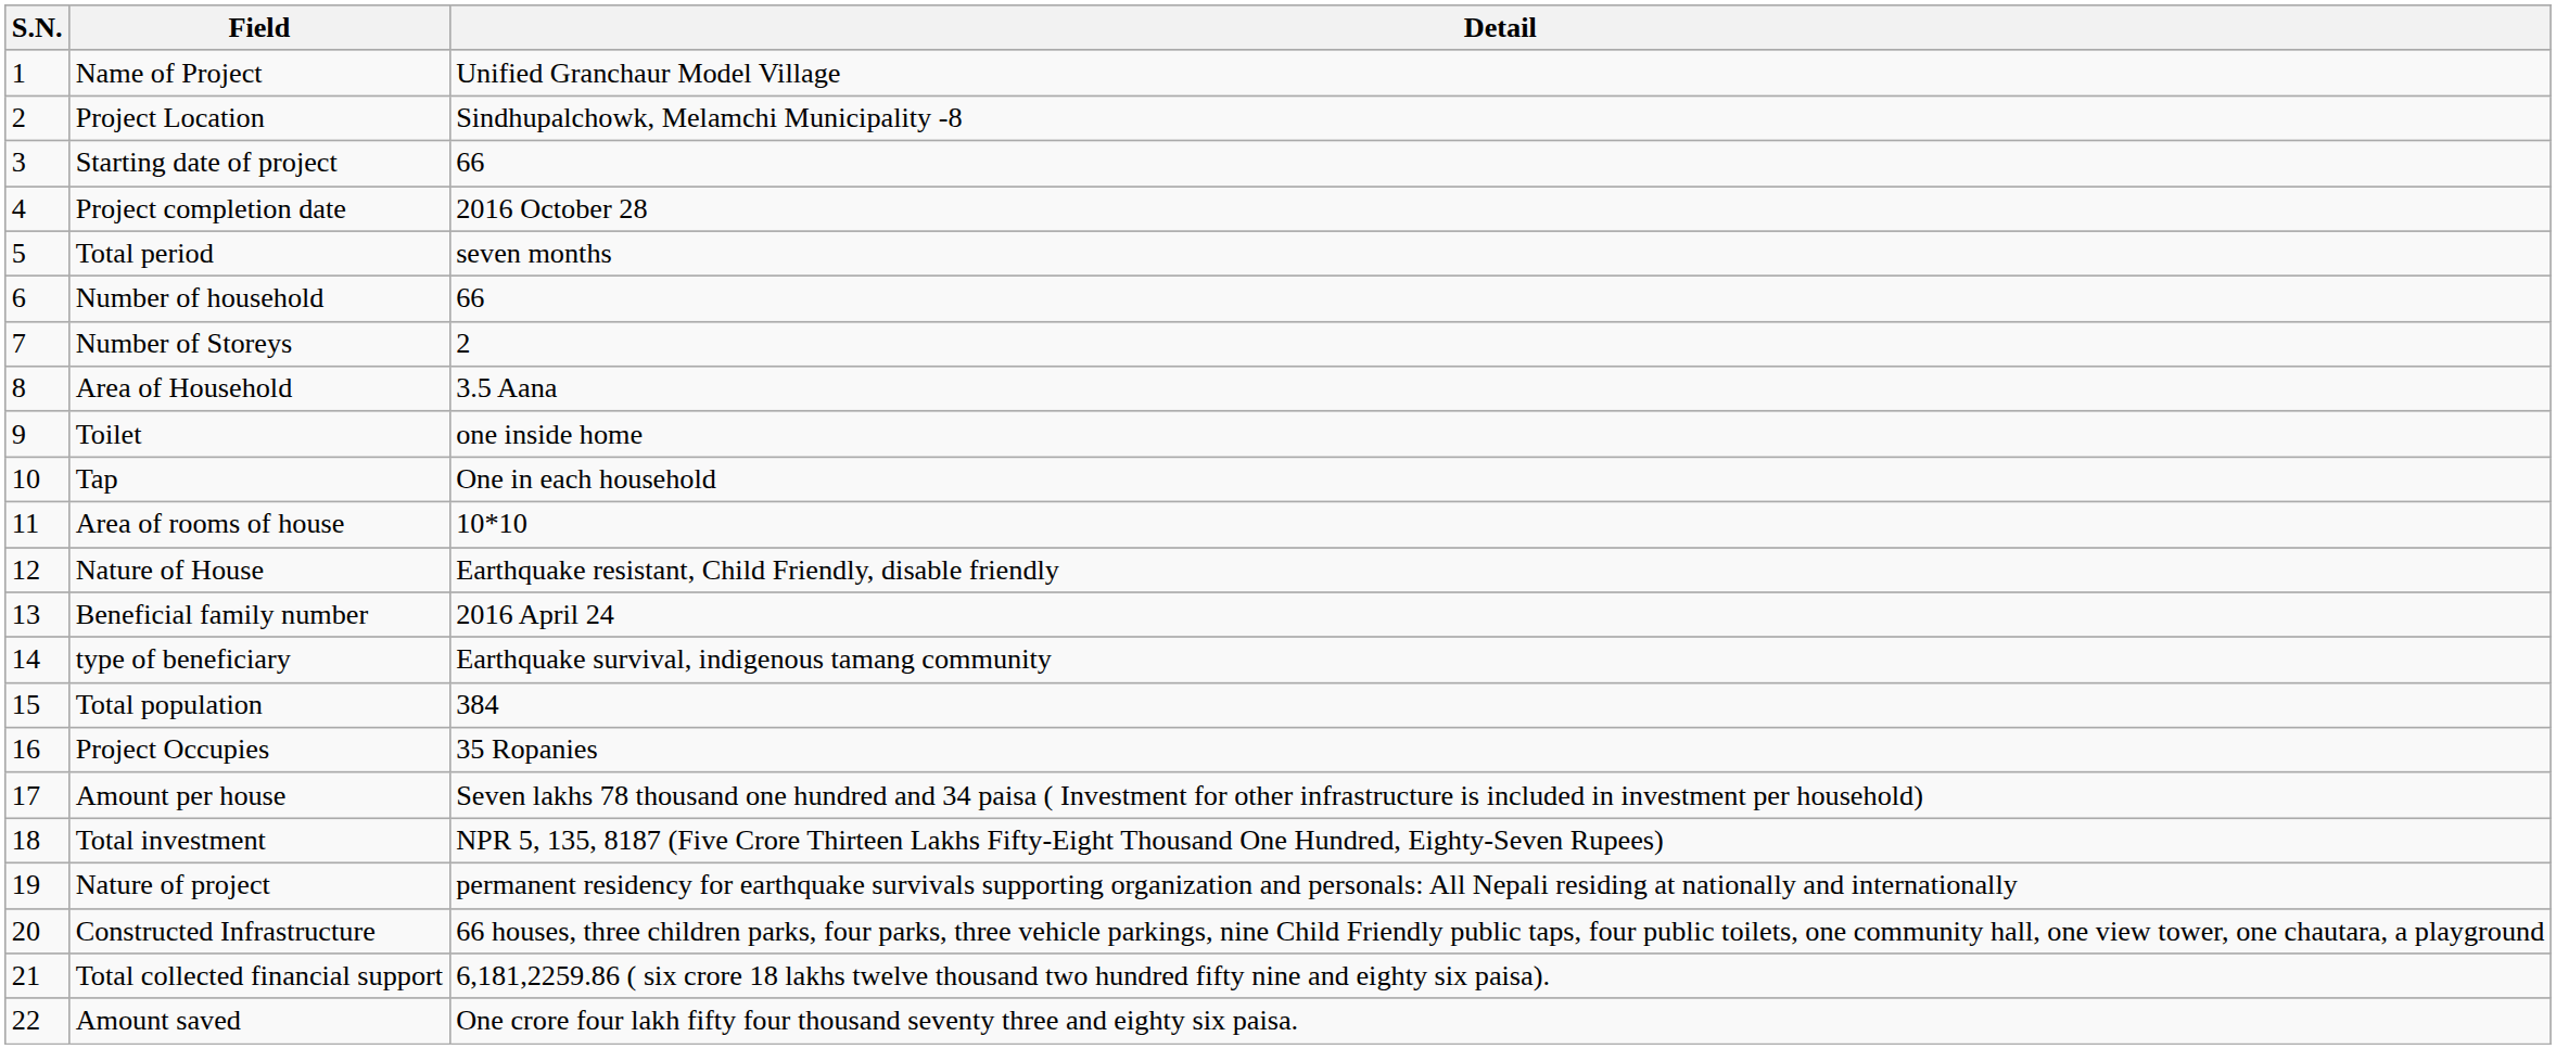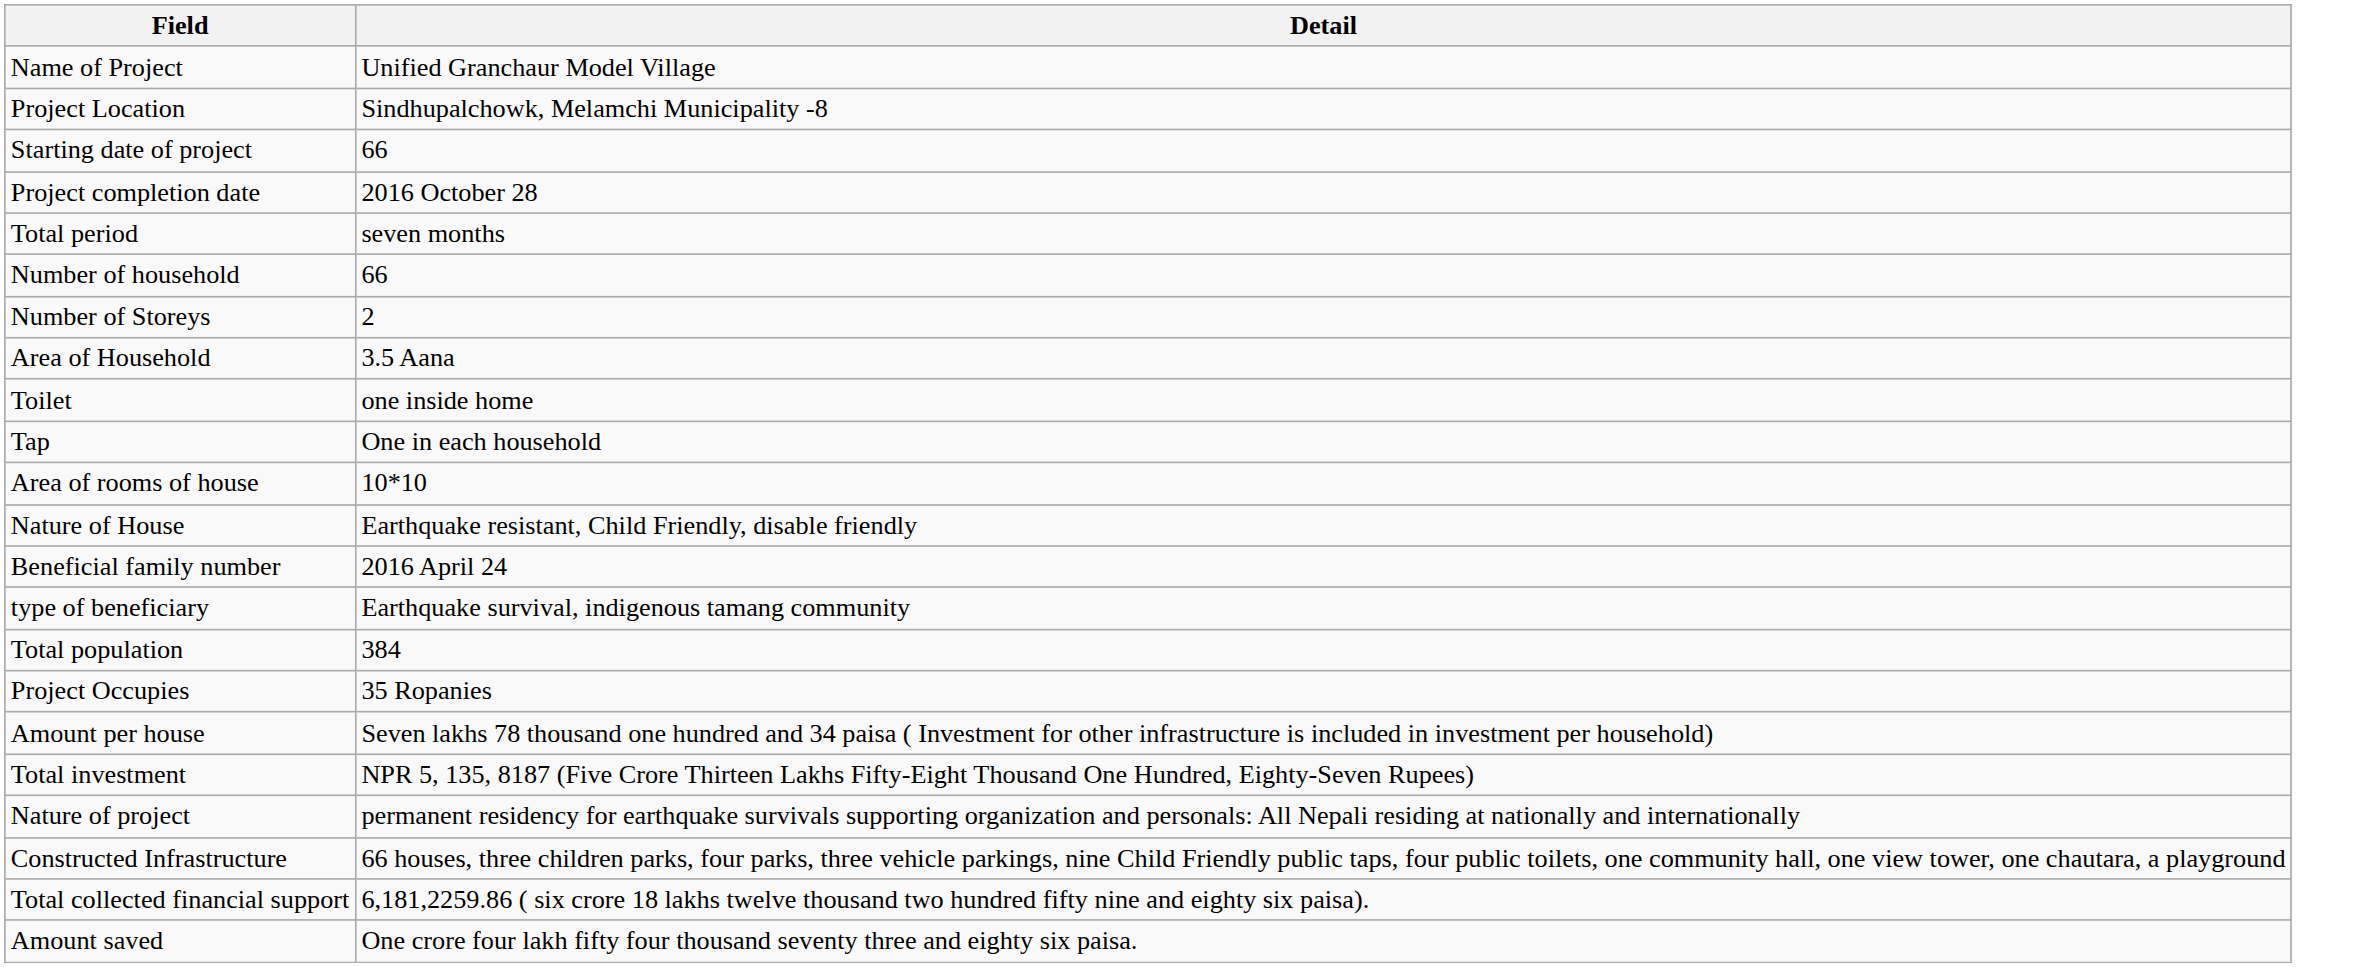- column: S.N. | 1 | 2 | 3 | 4 | 5 | 6 | 7 | 8 | 9 | 10 | 11 | 12 | 13 | 14 | 15 | 16 | 17 | 18 | 19 | 20 | 21 | 22
